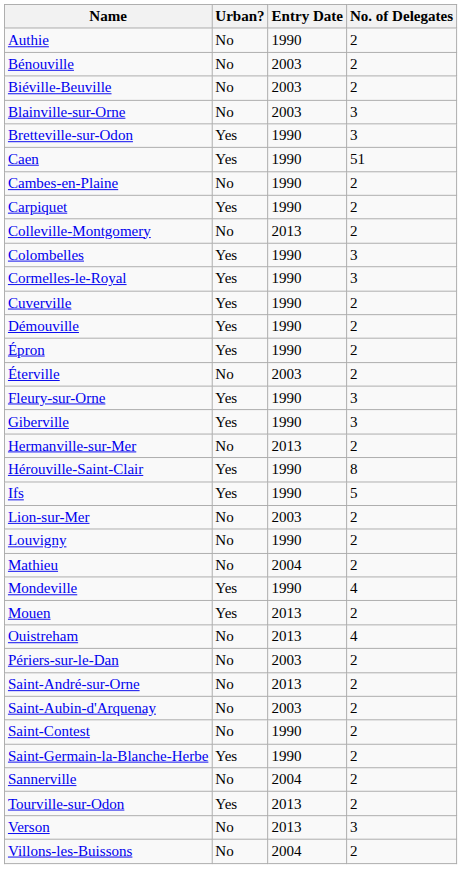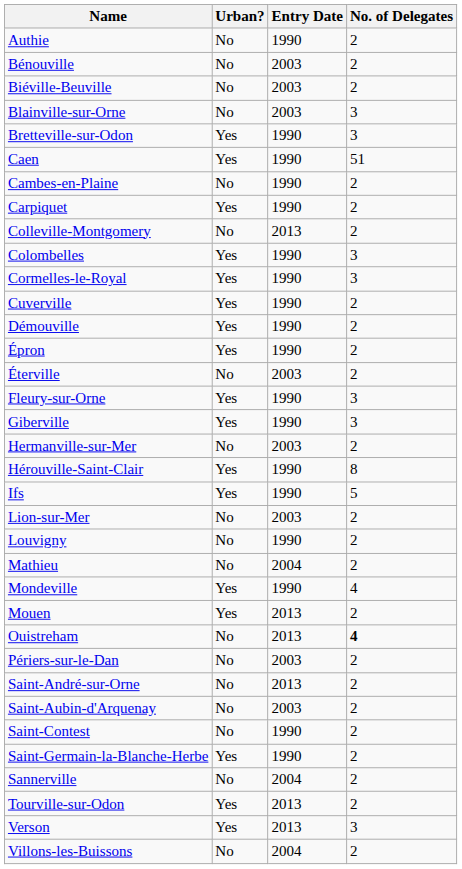Hermanville-sur-Mer | Entry Date: 2013 -> 2003
Ouistreham | No. of Delegates: normal -> bold
Verson | Urban?: No -> Yes
